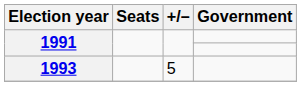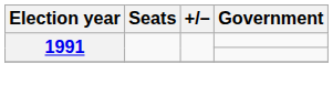- row: 1993 | 5
